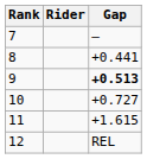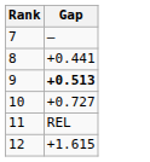- column: Rider
11 | Gap: +1.615 -> REL
12 | Gap: REL -> +1.615
